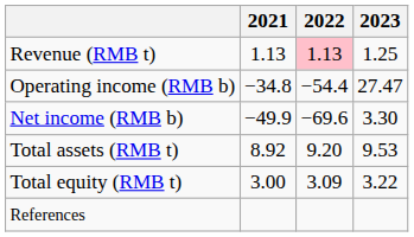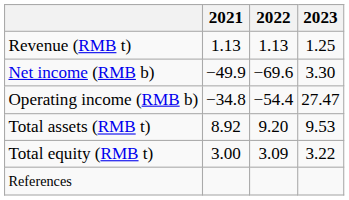Revenue (RMB t) | 2022: pink background -> no background
rows swapped: Operating income (RMB b) <-> Net income (RMB b)
